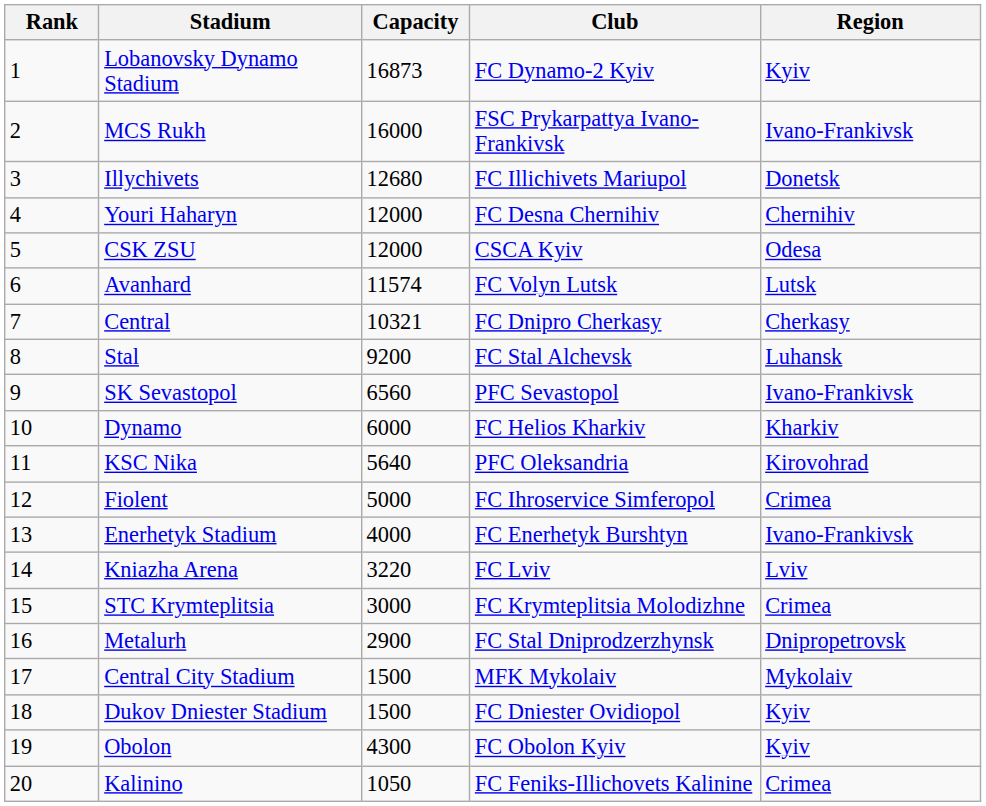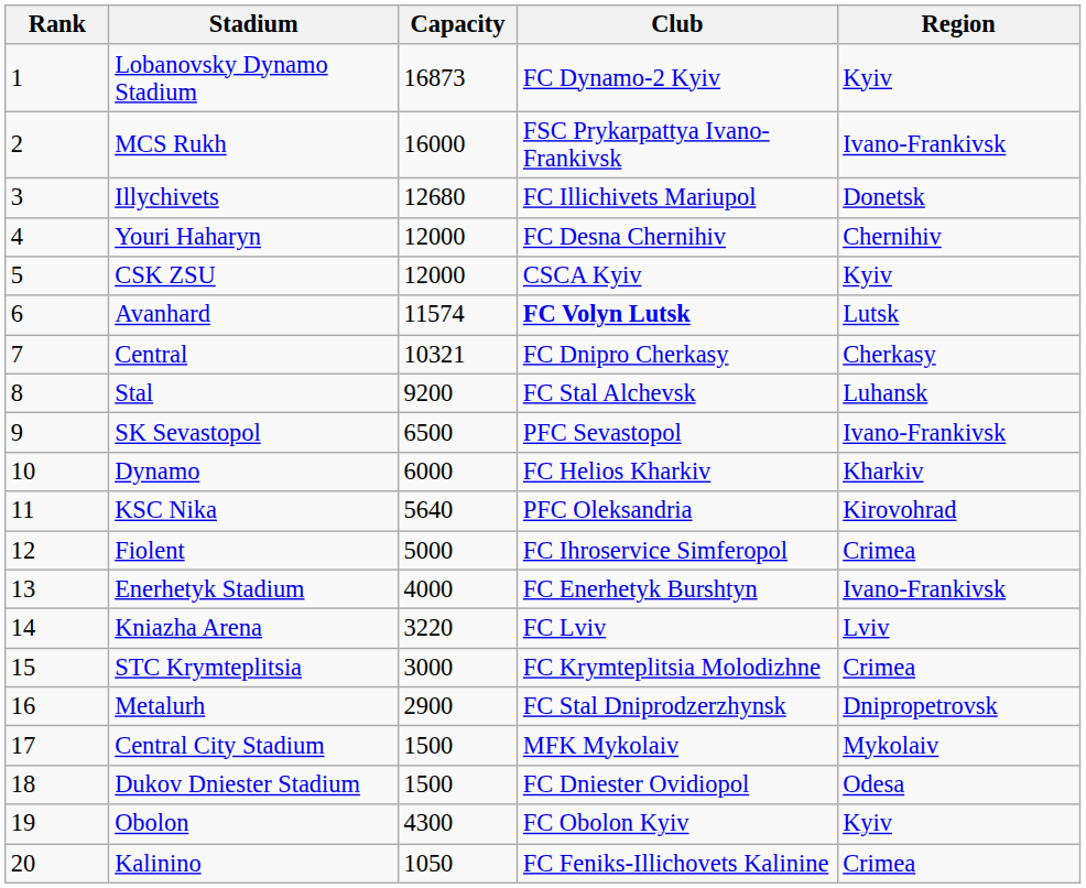CSK ZSU | Region: Odesa -> Kyiv
Avanhard | Club: normal -> bold
SK Sevastopol | Capacity: 6560 -> 6500
Dukov Dniester Stadium | Region: Kyiv -> Odesa
